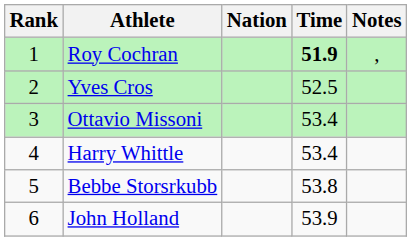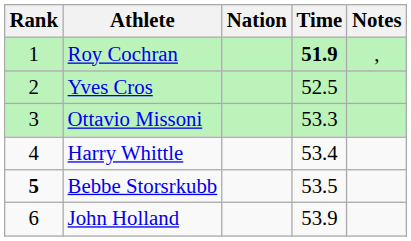Ottavio Missoni | Time: 53.4 -> 53.3
Bebbe Storsrkubb | Rank: normal -> bold
Bebbe Storsrkubb | Time: 53.8 -> 53.5
